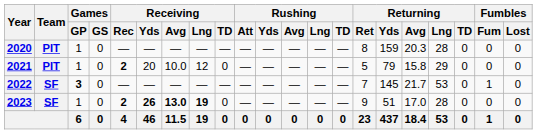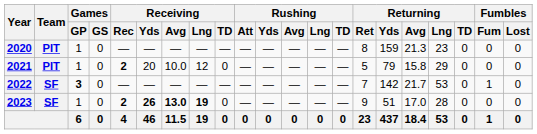2020 | Returning / Avg: 20.3 -> 21.3
2020 | Returning / Lng: 28 -> 23
2022 | Returning / Yds: 145 -> 142
